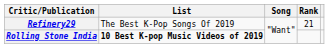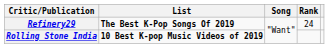Refinery29 | List: normal -> bold
Refinery29 | Rank: 21 -> 24
